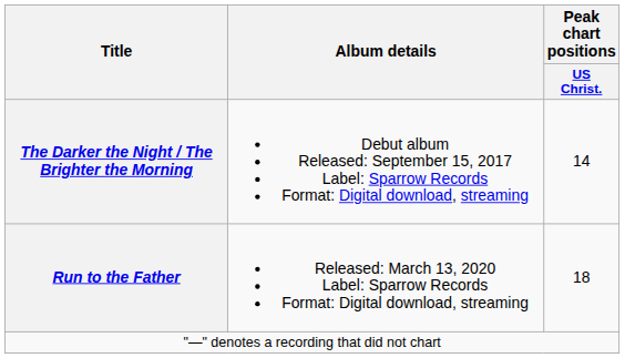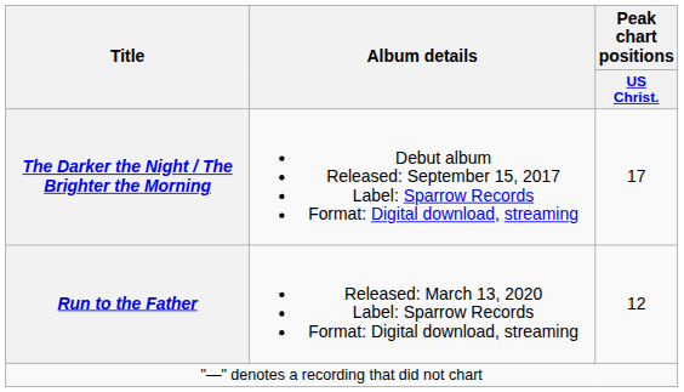The Darker the Night / The Brighter the Morning | Peak chart positions / US Christ.: 14 -> 17
Run to the Father | Peak chart positions / US Christ.: 18 -> 12
